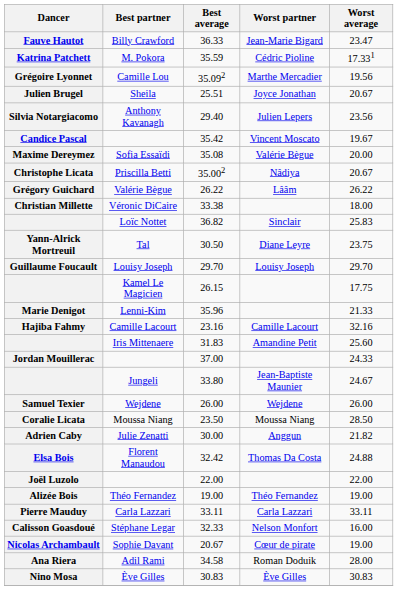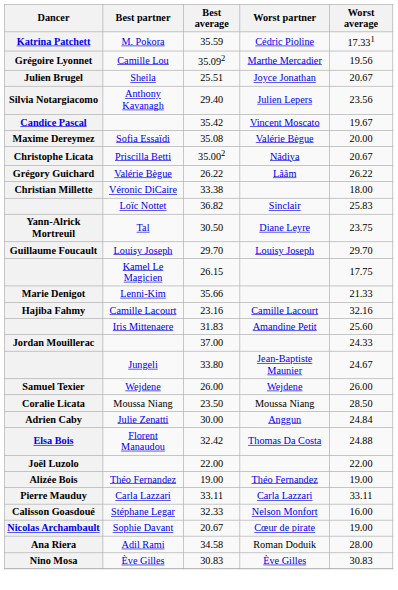- row: Fauve Hautot | Billy Crawford | 36.33 | Jean-Marie Bigard | 23.47
Marie Denigot | Best average: 35.96 -> 35.66
Adrien Caby | Worst average: 21.82 -> 24.84
